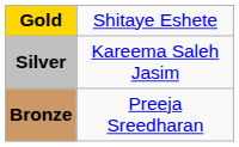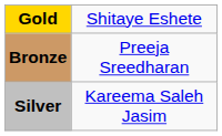rows swapped: Silver <-> Bronze
